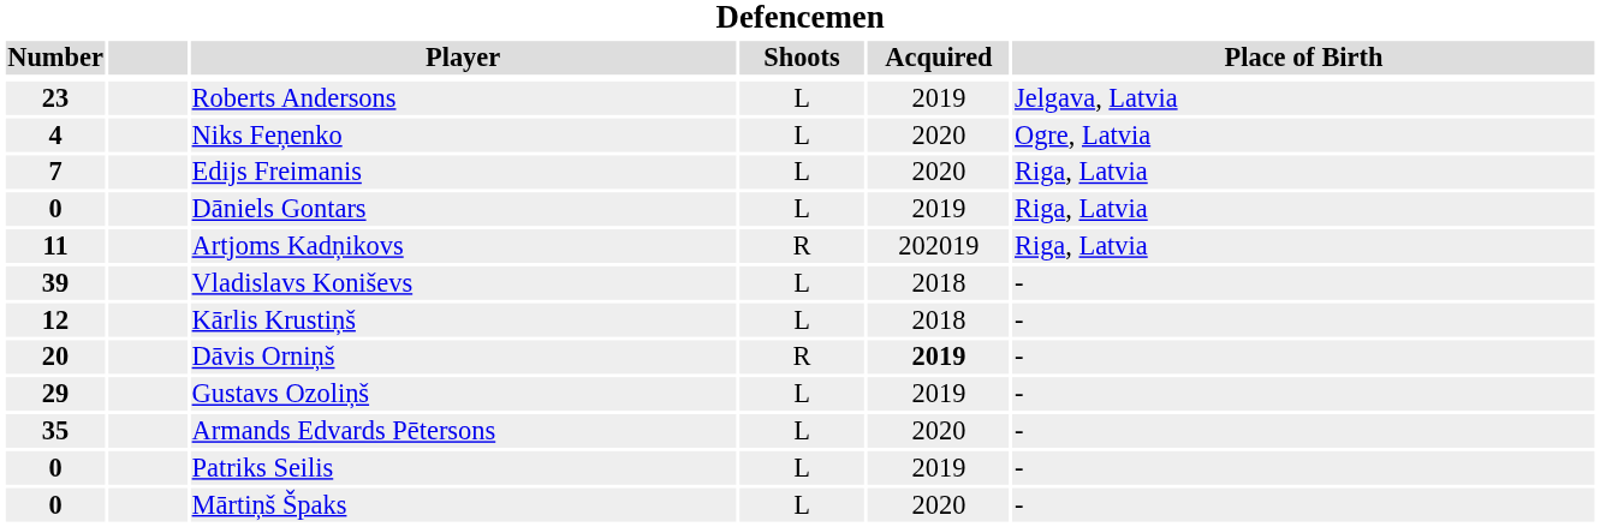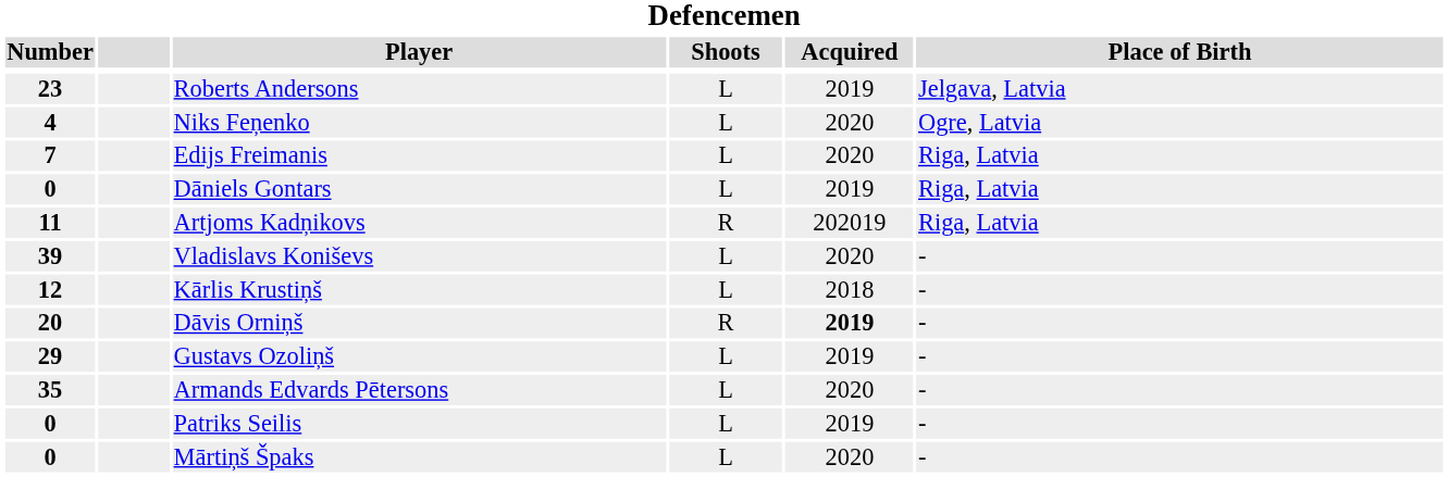Vladislavs Koniševs | Acquired: 2018 -> 2020
